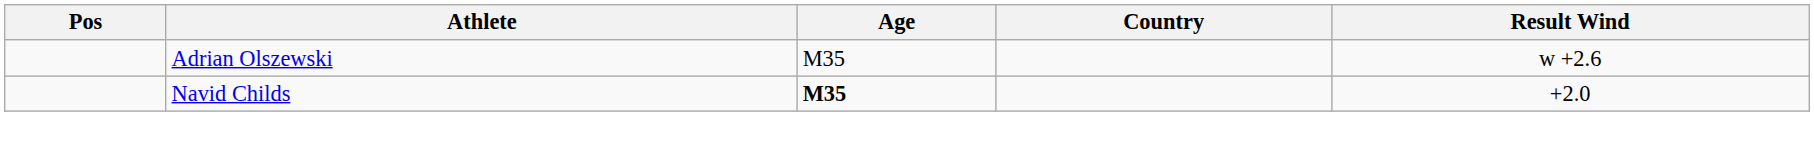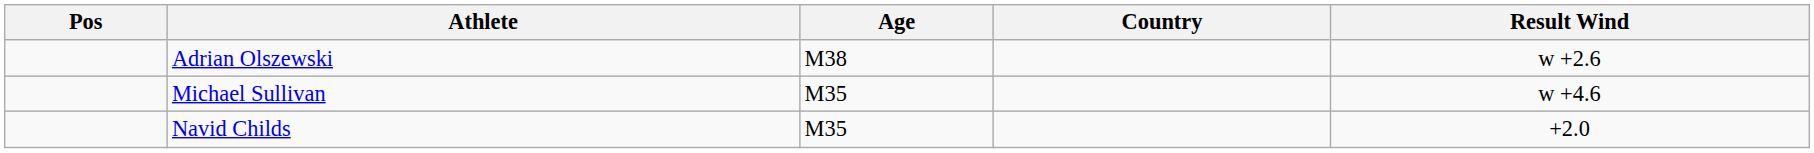Adrian Olszewski | Age: M35 -> M38
+ row: Michael Sullivan | M35 | w +4.6
Navid Childs | Age: bold -> normal
